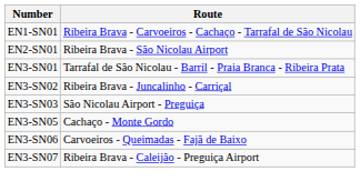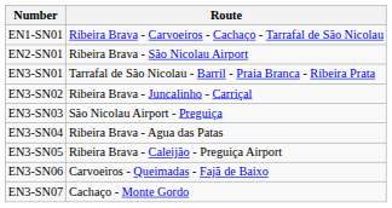+ row: EN3-SN04 | Ribeira Brava - Agua das Patas
EN3-SN05 | Route: Cachaço - Monte Gordo -> Ribeira Brava - Caleijão - Preguiça Airport
EN3-SN07 | Route: Ribeira Brava - Caleijão - Preguiça Airport -> Cachaço - Monte Gordo
